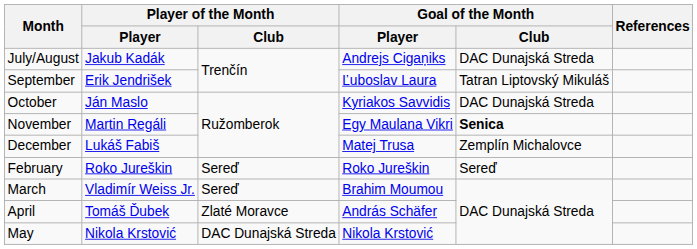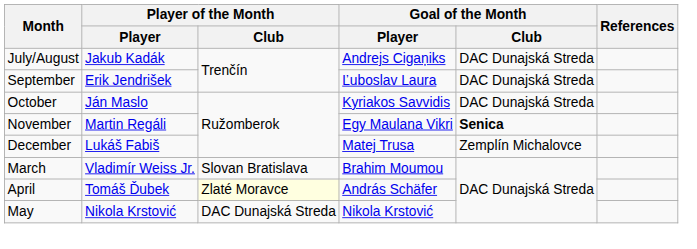September | Goal of the Month / Club: Tatran Liptovský Mikuláš -> DAC Dunajská Streda
- row: February | Roko Jureškin | Sereď | Roko Jureškin | Sereď
March | Player of the Month / Club: Sereď -> Slovan Bratislava
April | Player of the Month / Club: no background -> lightyellow background
